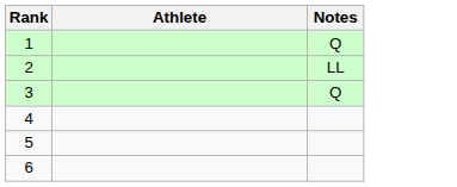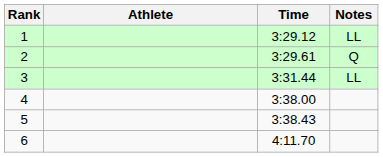+ column: Time | 3:29.12 | 3:29.61 | 3:31.44 | 3:38.00 | 3:38.43 | 4:11.70
1 | Notes: Q -> LL
2 | Notes: LL -> Q
3 | Notes: Q -> LL
